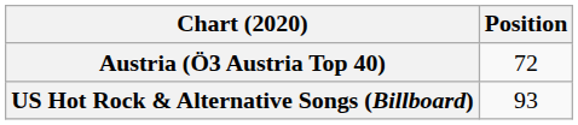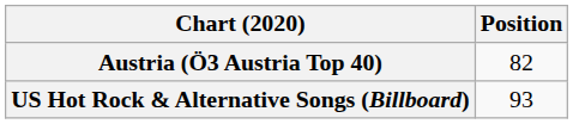Austria (Ö3 Austria Top 40) | Position: 72 -> 82
